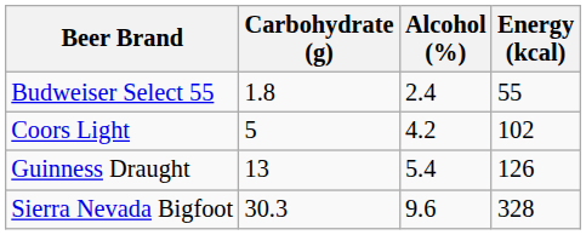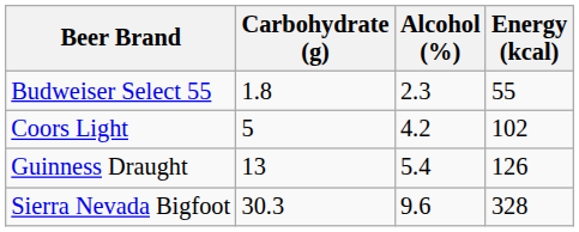Budweiser Select 55 | Alcohol (%): 2.4 -> 2.3
